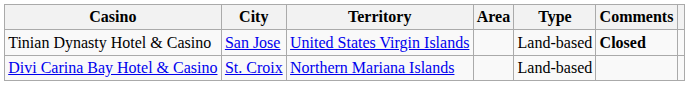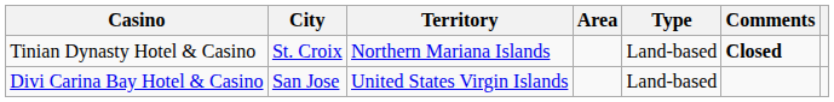Tinian Dynasty Hotel & Casino | City: San Jose -> St. Croix
Tinian Dynasty Hotel & Casino | Territory: United States Virgin Islands -> Northern Mariana Islands
Divi Carina Bay Hotel & Casino | City: St. Croix -> San Jose
Divi Carina Bay Hotel & Casino | Territory: Northern Mariana Islands -> United States Virgin Islands
